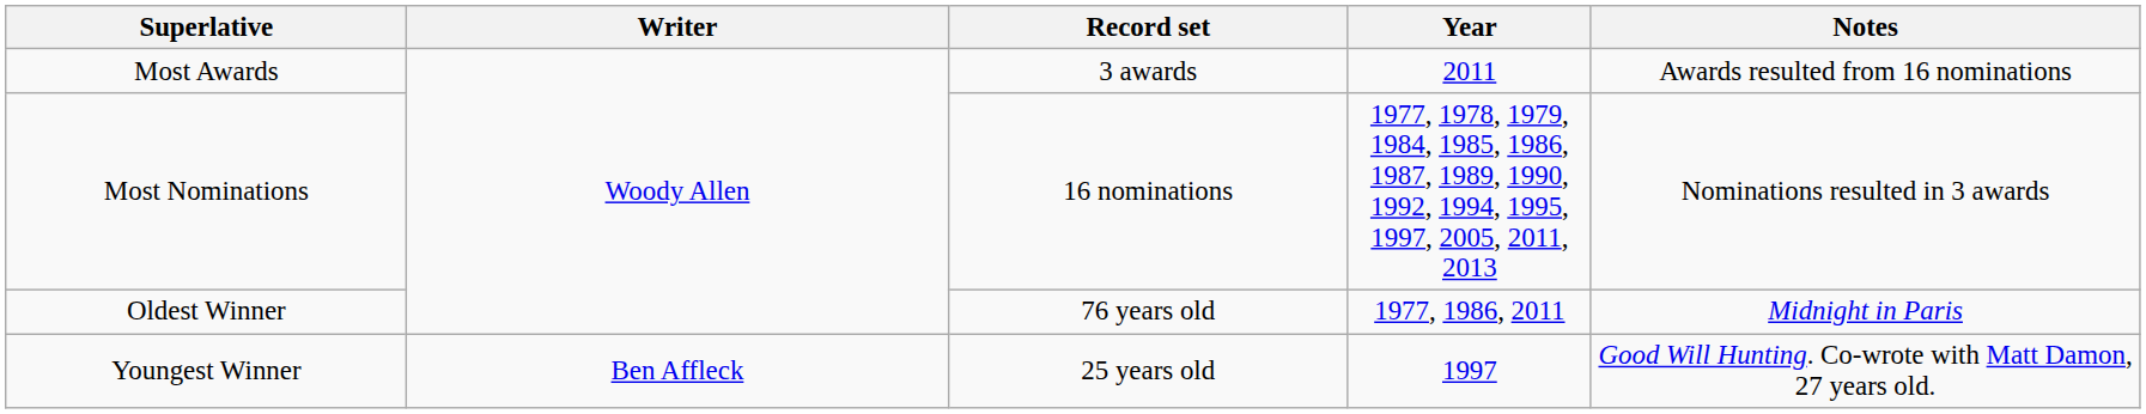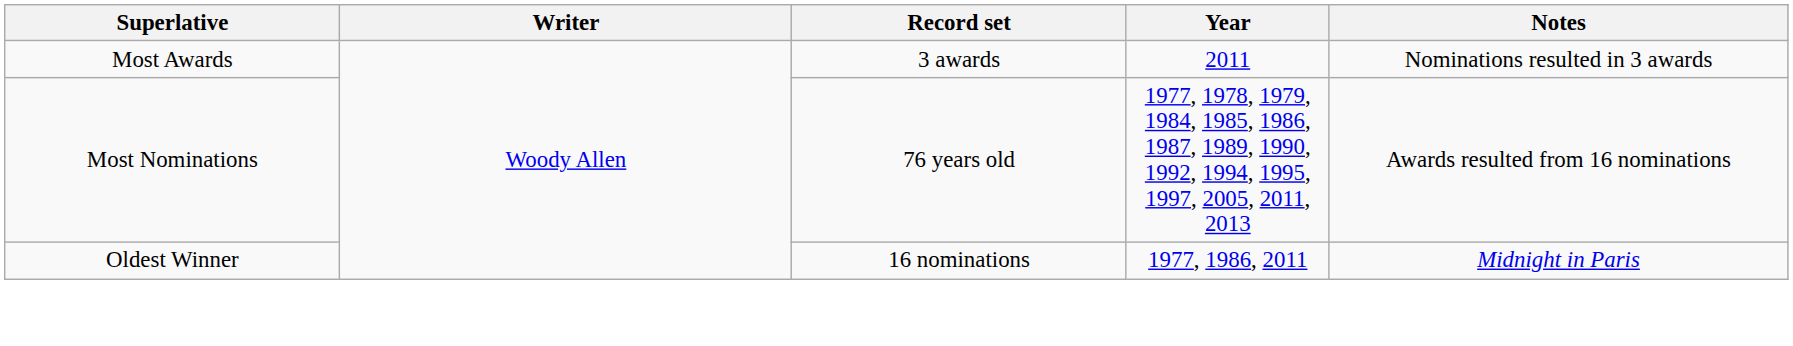Most Awards | Notes: Awards resulted from 16 nominations -> Nominations resulted in 3 awards
Most Nominations | Record set: 16 nominations -> 76 years old
Most Nominations | Notes: Nominations resulted in 3 awards -> Awards resulted from 16 nominations
Oldest Winner | Record set: 76 years old -> 16 nominations
- row: Youngest Winner | Ben Affleck | 25 years old | 1997 | Good Will Hunting. Co-wrote with Matt Damon, 27 years old.
